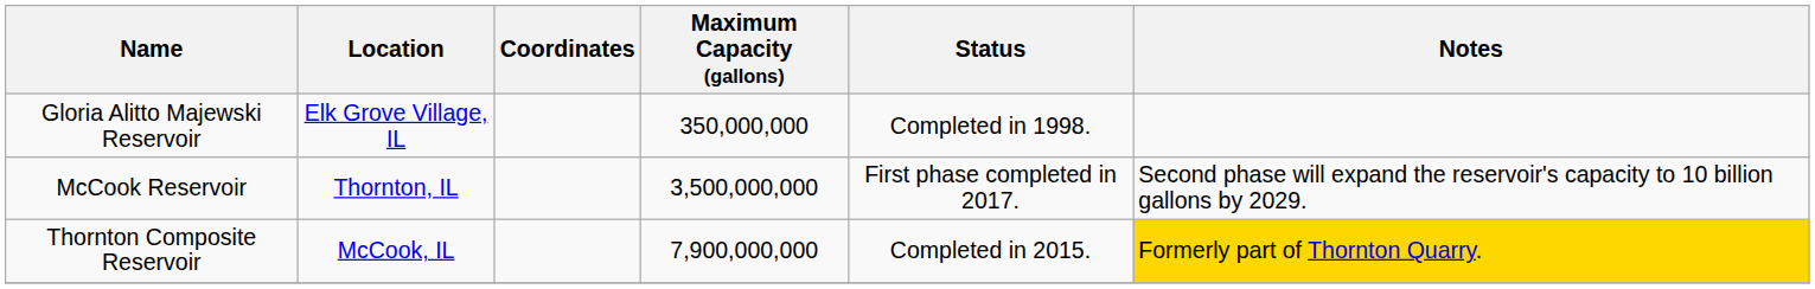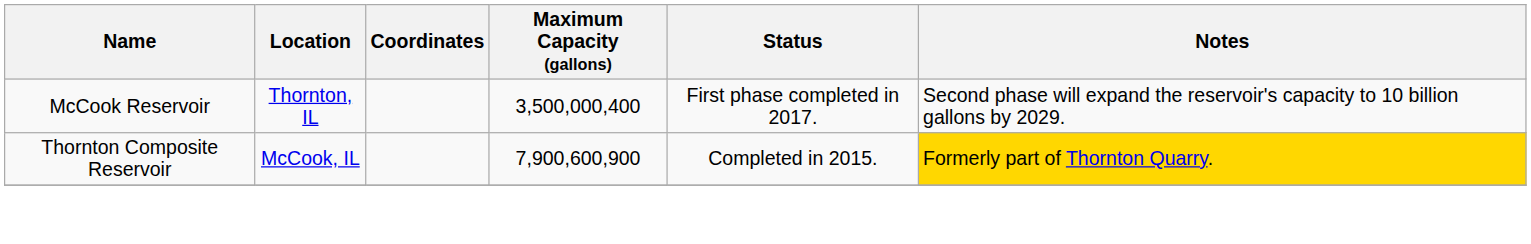- row: Gloria Alitto Majewski Reservoir | Elk Grove Village, IL | 350,000,000 | Completed in 1998.
McCook Reservoir | Maximum Capacity (gallons): 3,500,000,000 -> 3,500,000,400
Thornton Composite Reservoir | Maximum Capacity (gallons): 7,900,000,000 -> 7,900,600,900
